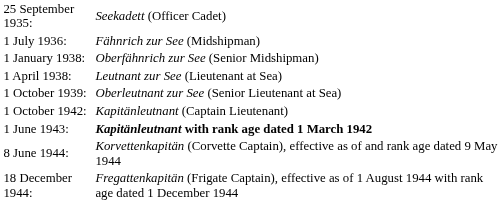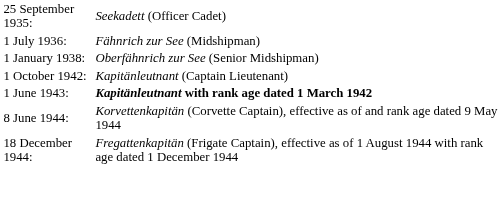- row: 1 April 1938: | Leutnant zur See (Lieutenant at Sea)
- row: 1 October 1939: | Oberleutnant zur See (Senior Lieutenant at Sea)
